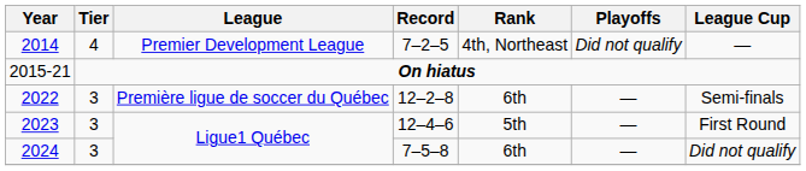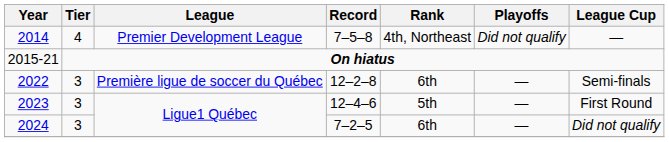2014 | Record: 7–2–5 -> 7–5–8
2024 | Record: 7–5–8 -> 7–2–5
